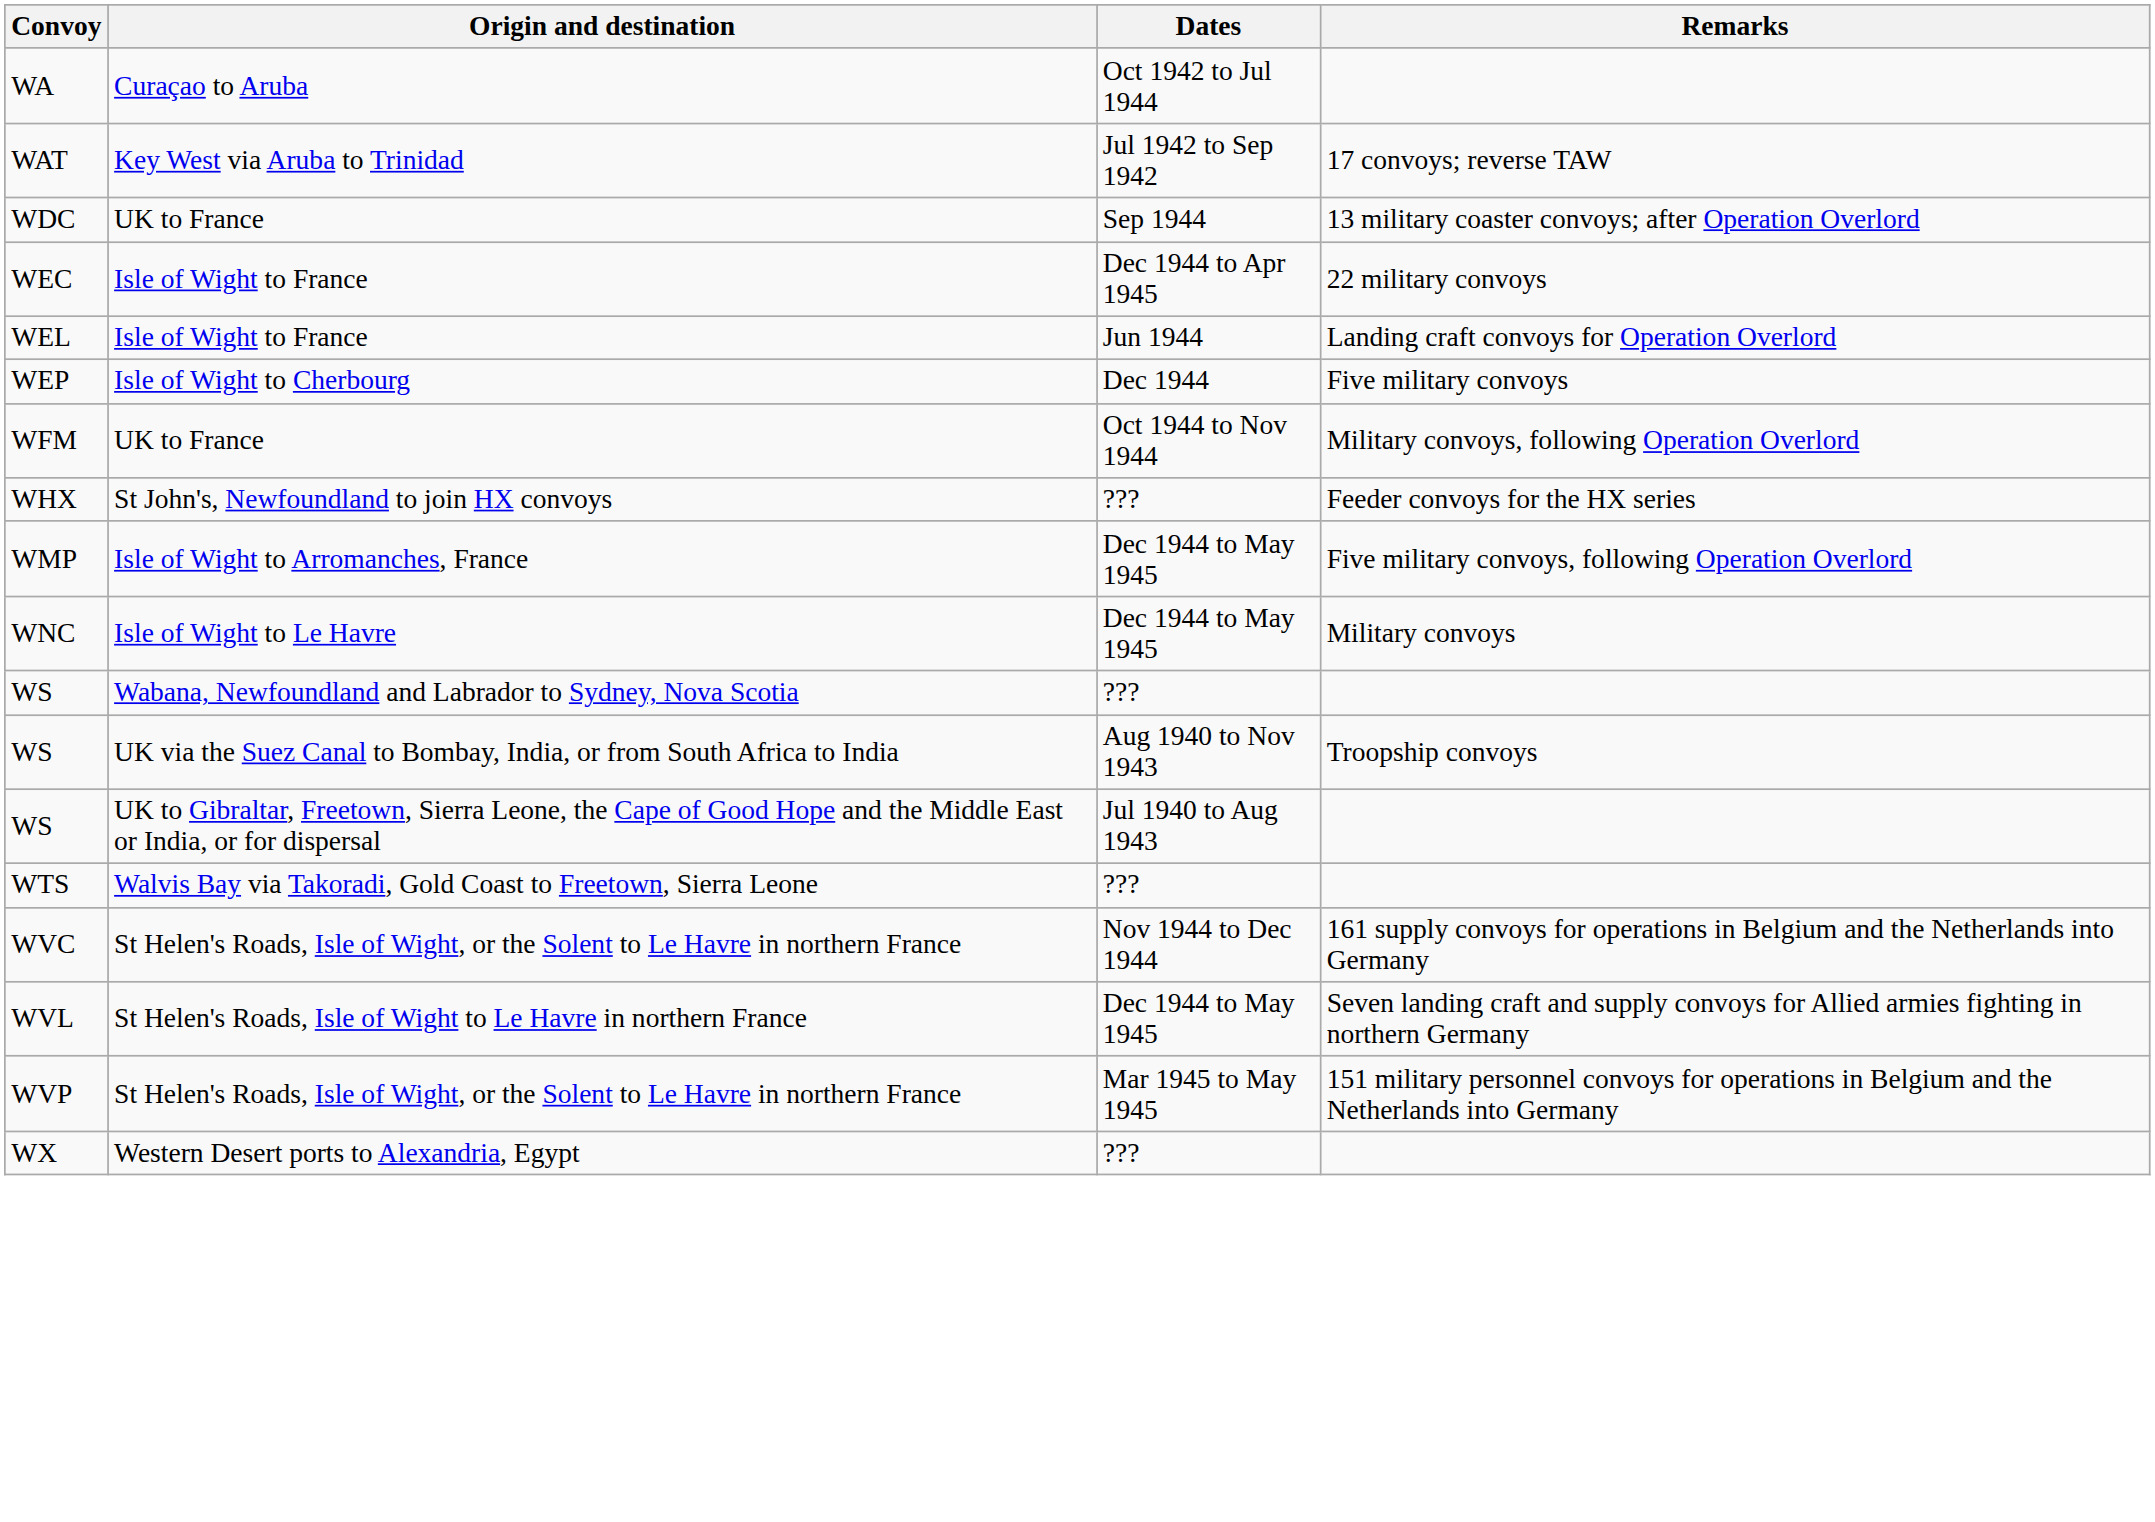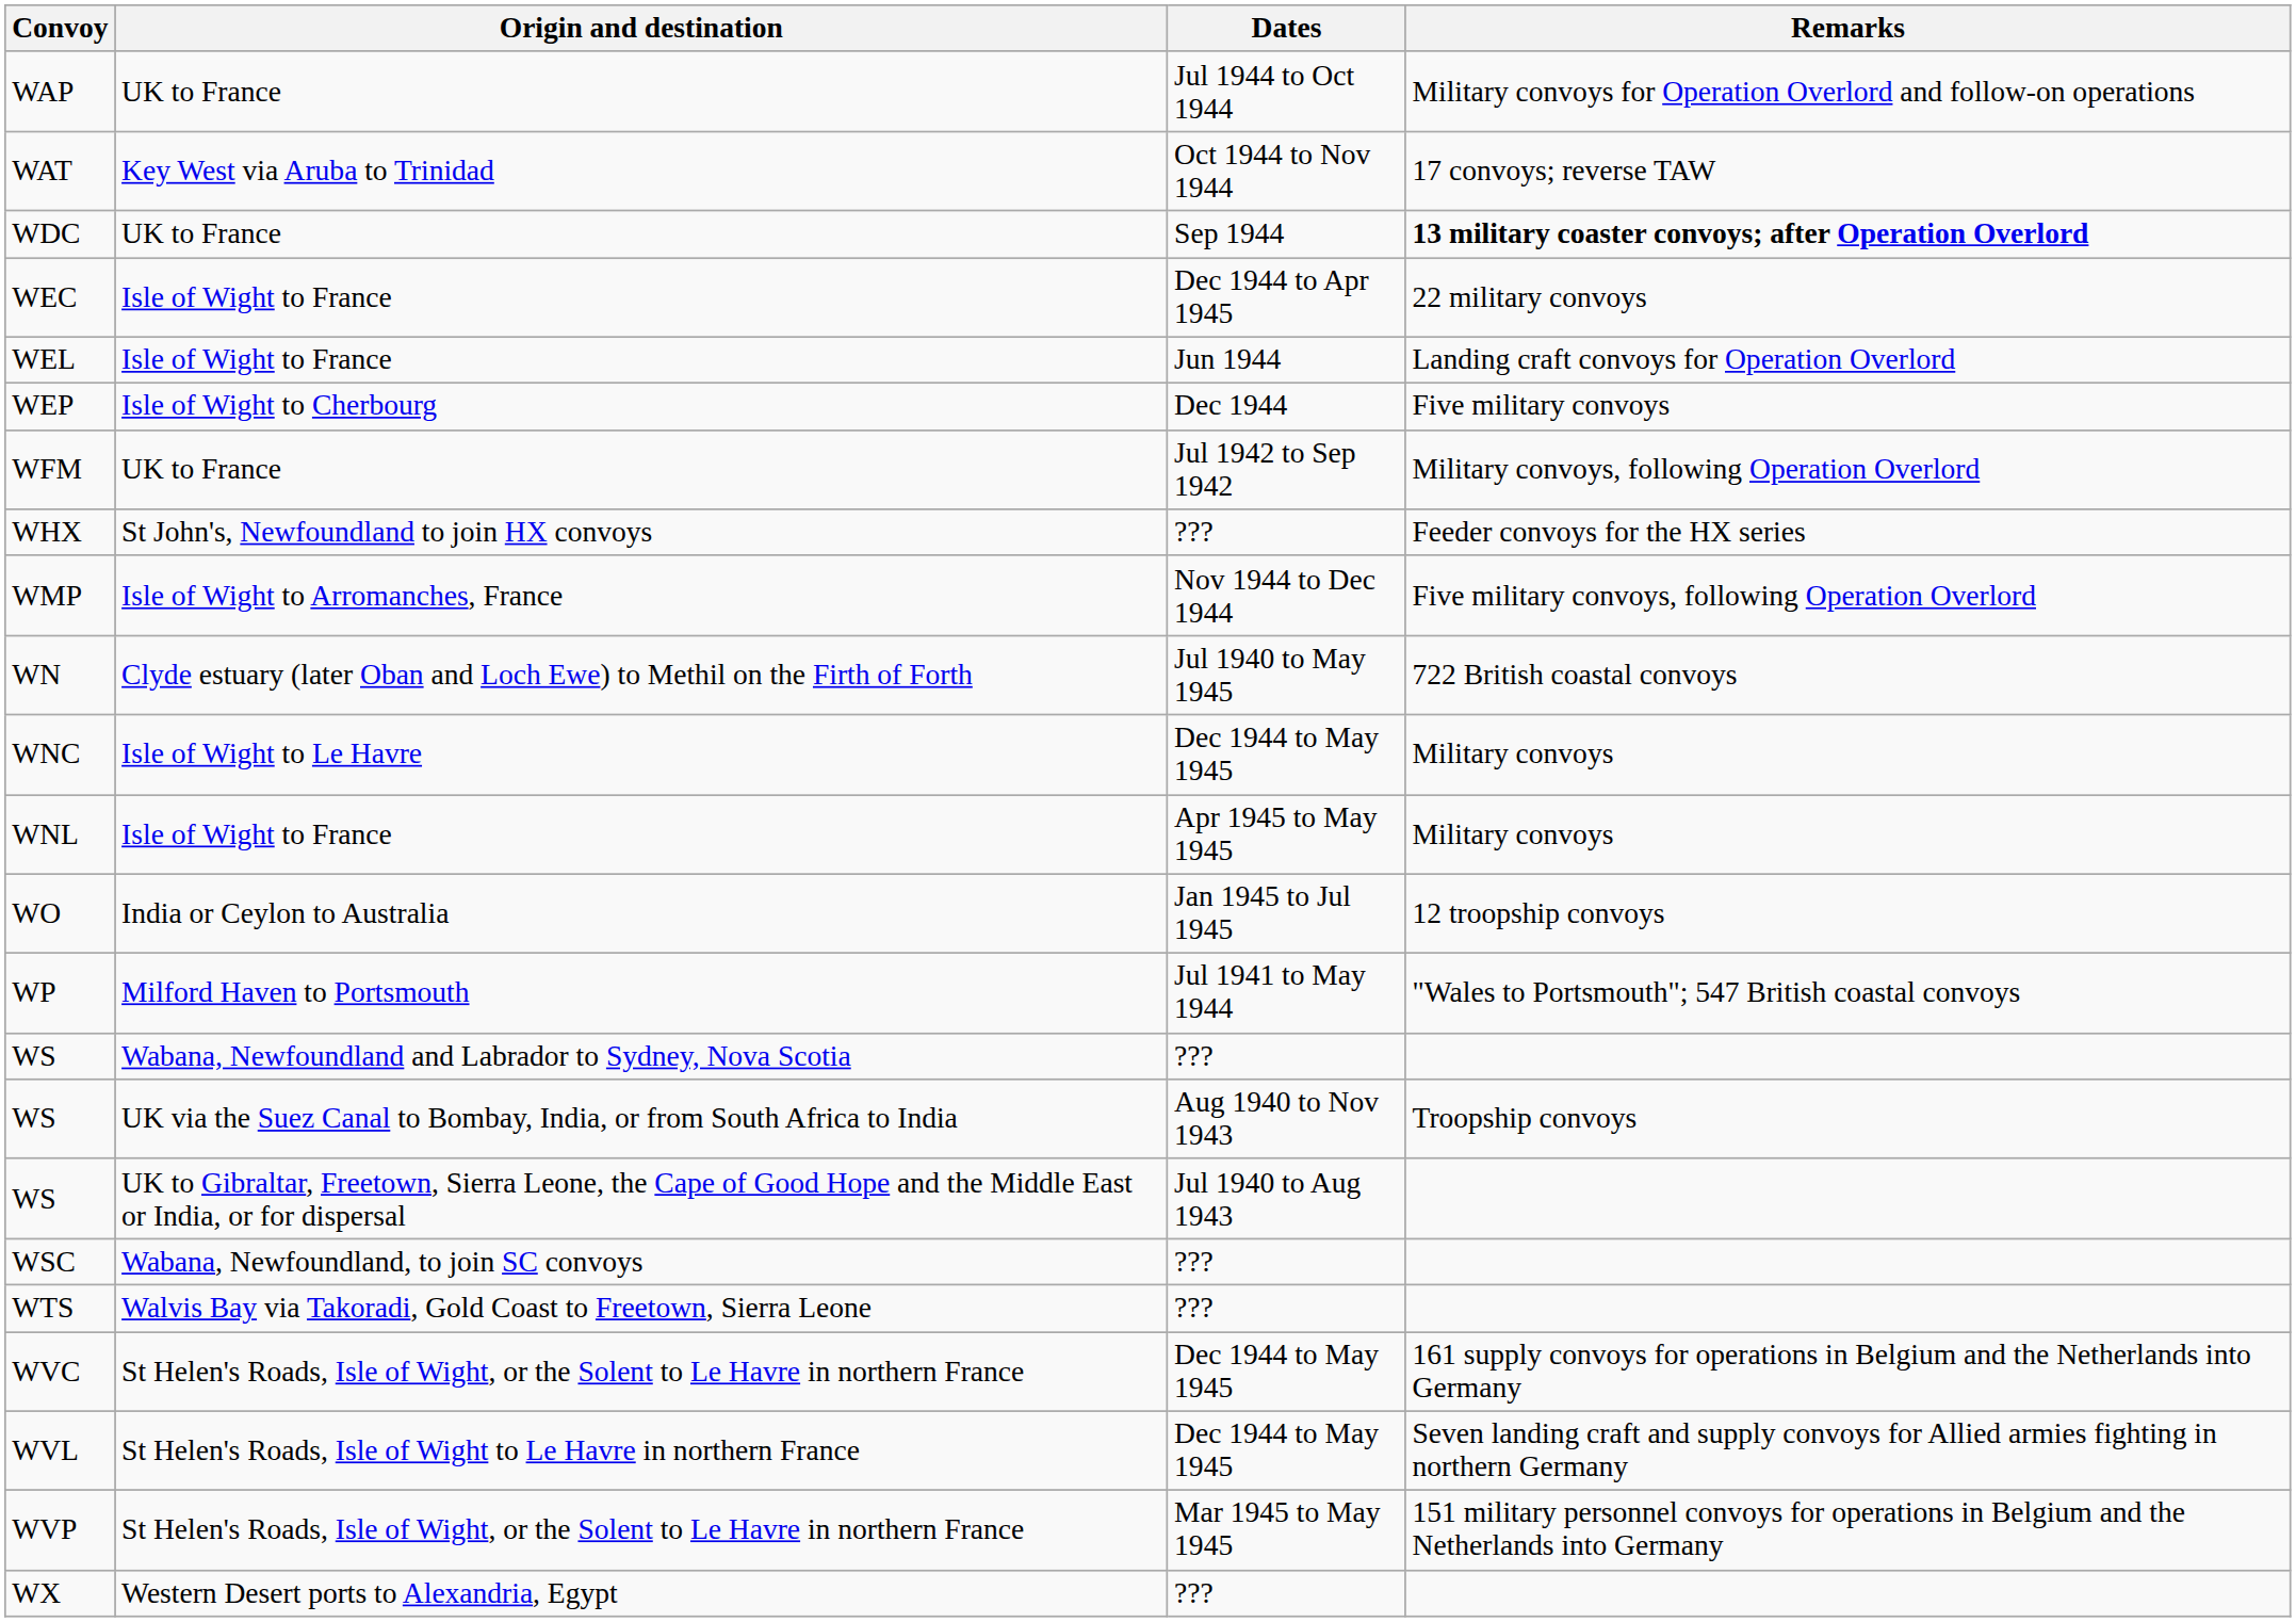- row: WA | Curaçao to Aruba | Oct 1942 to Jul 1944
+ row: WAP | UK to France | Jul 1944 to Oct 1944 | Military convoys for Operation Overlord and follow-on operations
WAT | Dates: Jul 1942 to Sep 1942 -> Oct 1944 to Nov 1944
WDC | Remarks: normal -> bold
WFM | Dates: Oct 1944 to Nov 1944 -> Jul 1942 to Sep 1942
WMP | Dates: Dec 1944 to May 1945 -> Nov 1944 to Dec 1944
+ row: WN | Clyde estuary (later Oban and Loch Ewe) to Methil on the Firth of Forth | Jul 1940 to May 1945 | 722 British coastal convoys
+ row: WNL | Isle of Wight to France | Apr 1945 to May 1945 | Military convoys
+ row: WO | India or Ceylon to Australia | Jan 1945 to Jul 1945 | 12 troopship convoys
+ row: WP | Milford Haven to Portsmouth | Jul 1941 to May 1944 | "Wales to Portsmouth"; 547 British coastal convoys
+ row: WSC | Wabana, Newfoundland, to join SC convoys | ???
WVC | Dates: Nov 1944 to Dec 1944 -> Dec 1944 to May 1945
